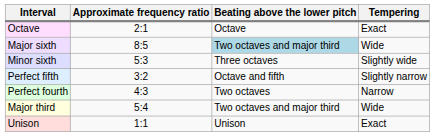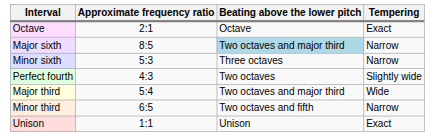Major sixth | Tempering: Wide -> Narrow
Minor sixth | Tempering: Slightly wide -> Narrow
- row: Perfect fifth | 3:2 | Octave and fifth | Slightly narrow
Perfect fourth | Tempering: Narrow -> Slightly wide
+ row: Minor third | 6:5 | Two octaves and fifth | Narrow
